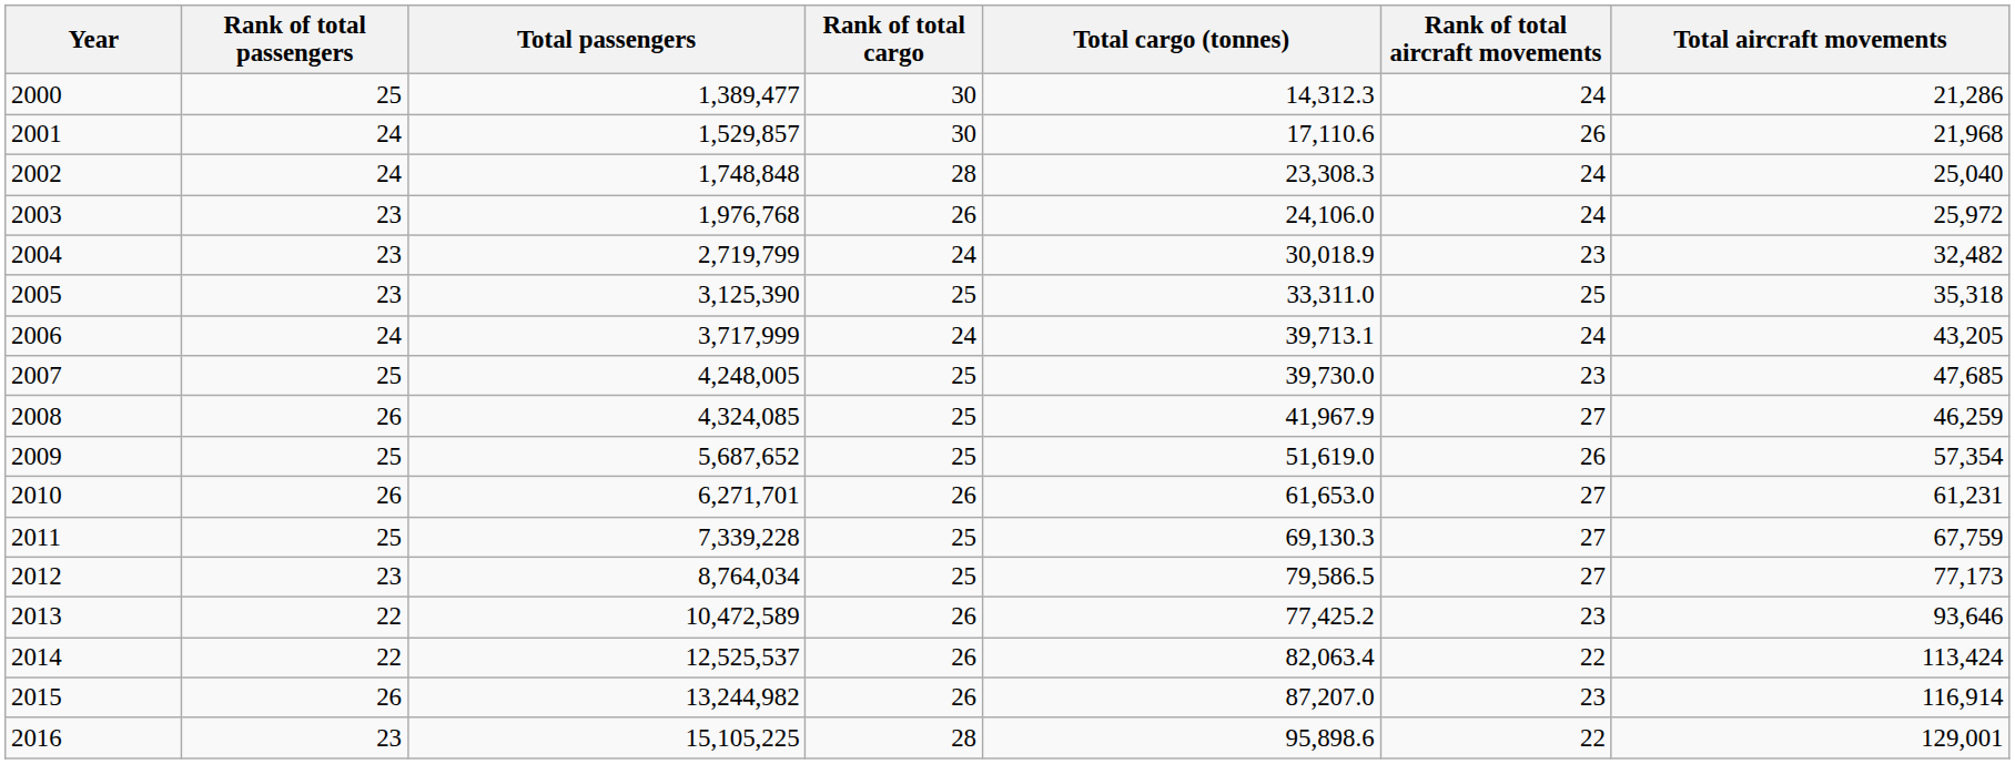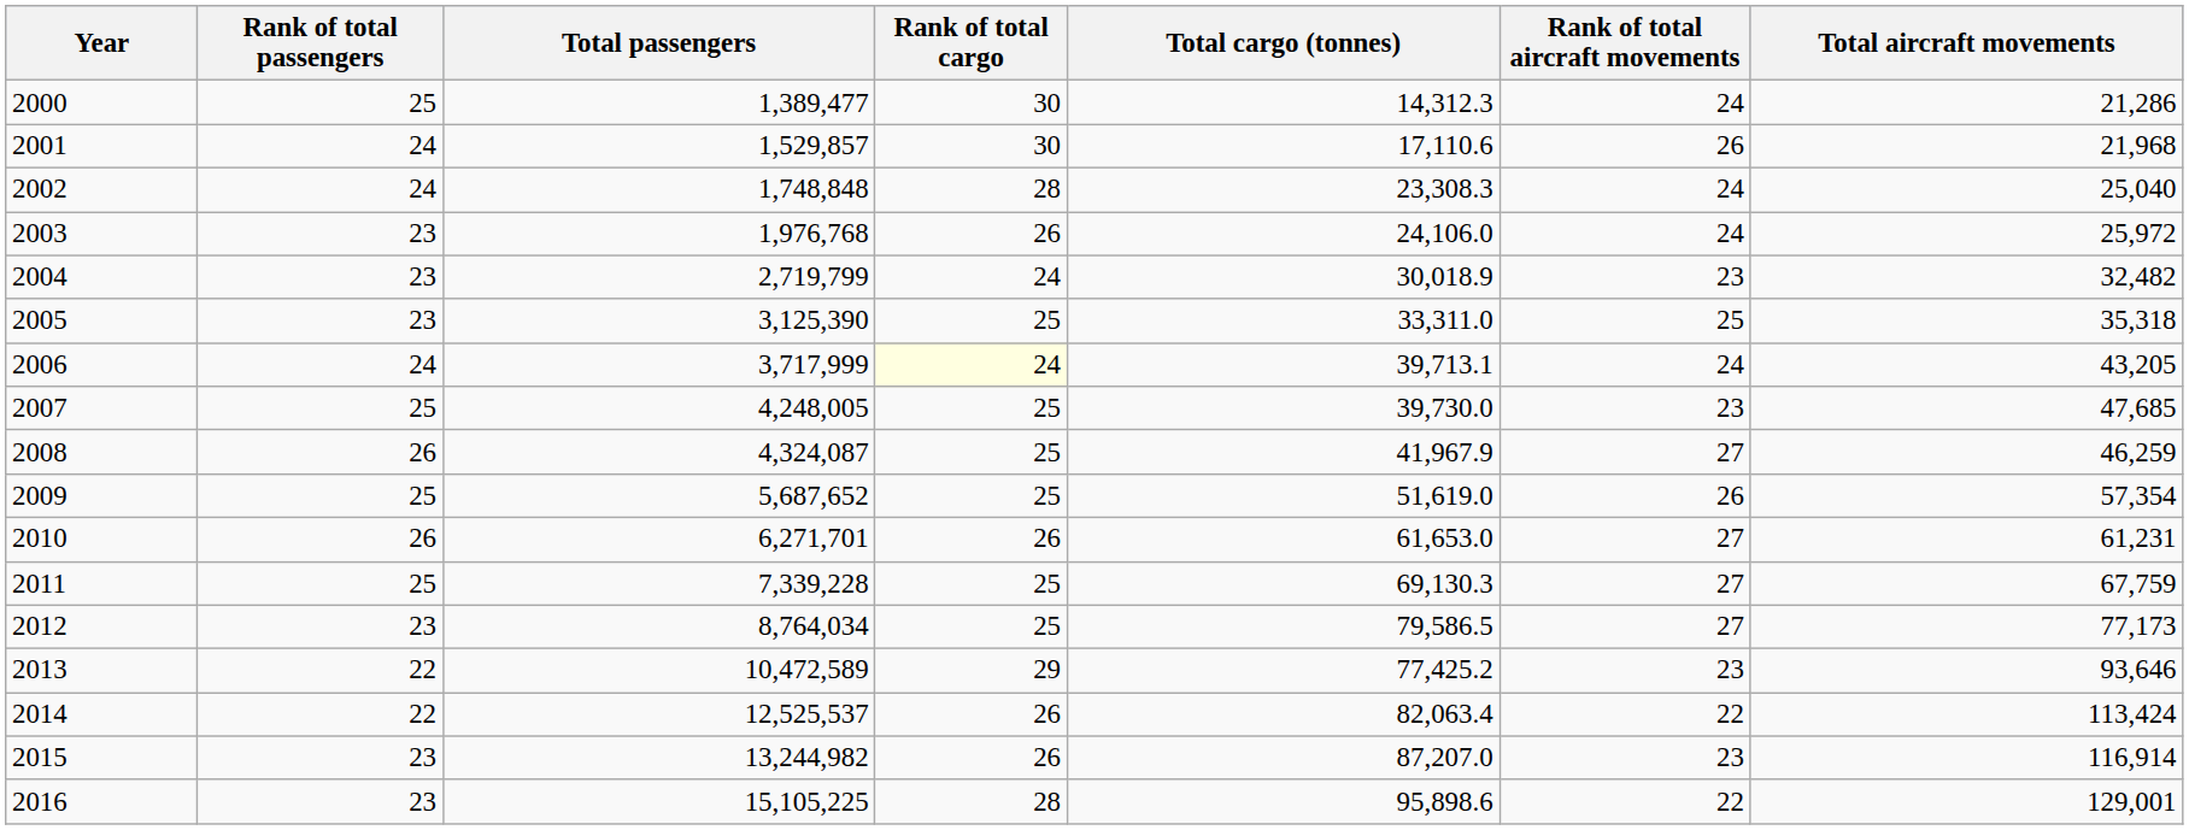2006 | Rank of total cargo: no background -> lightyellow background
2008 | Total passengers: 4,324,085 -> 4,324,087
2013 | Rank of total cargo: 26 -> 29
2015 | Rank of total passengers: 26 -> 23
